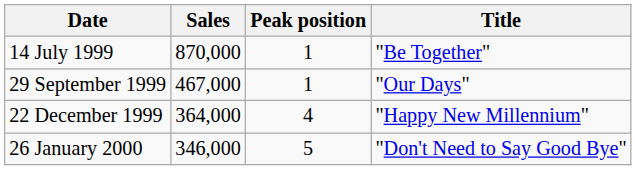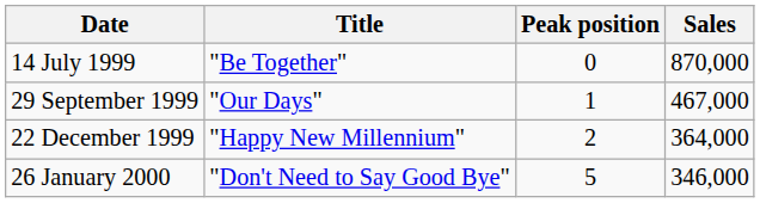columns swapped: Title <-> Sales
14 July 1999 | Peak position: 1 -> 0
22 December 1999 | Peak position: 4 -> 2
